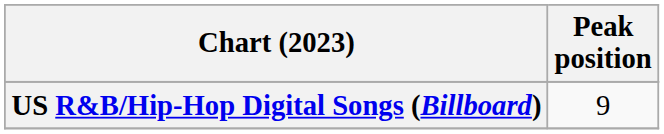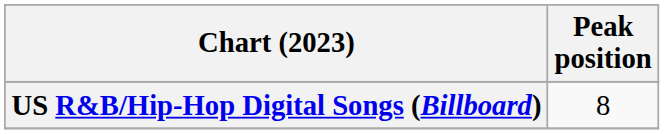US R&B/Hip-Hop Digital Songs (Billboard) | Peak position: 9 -> 8
